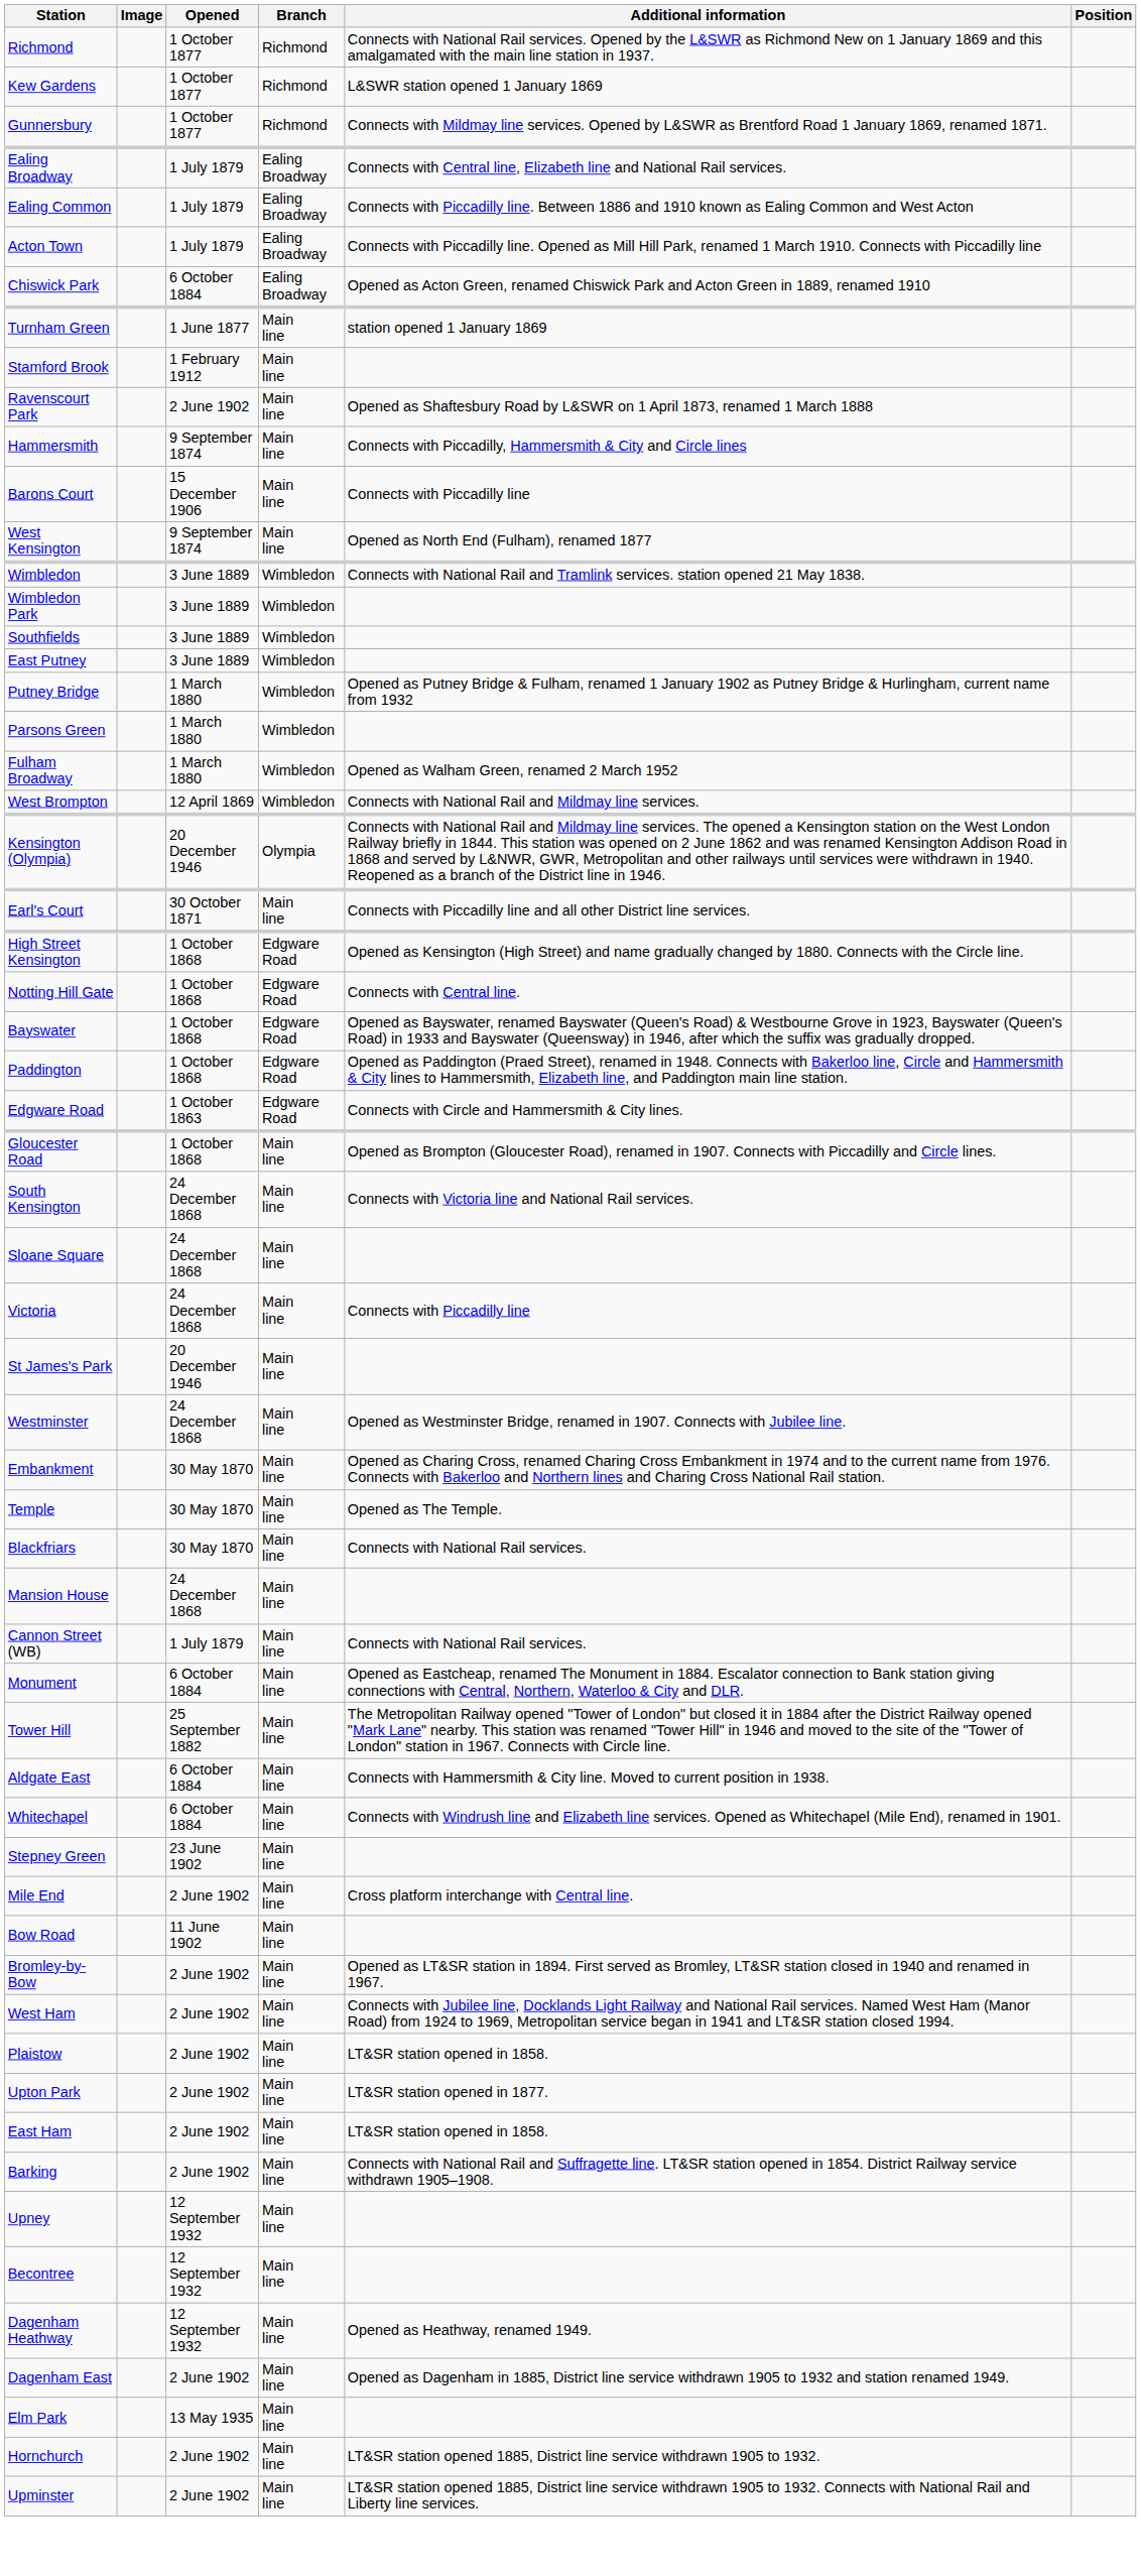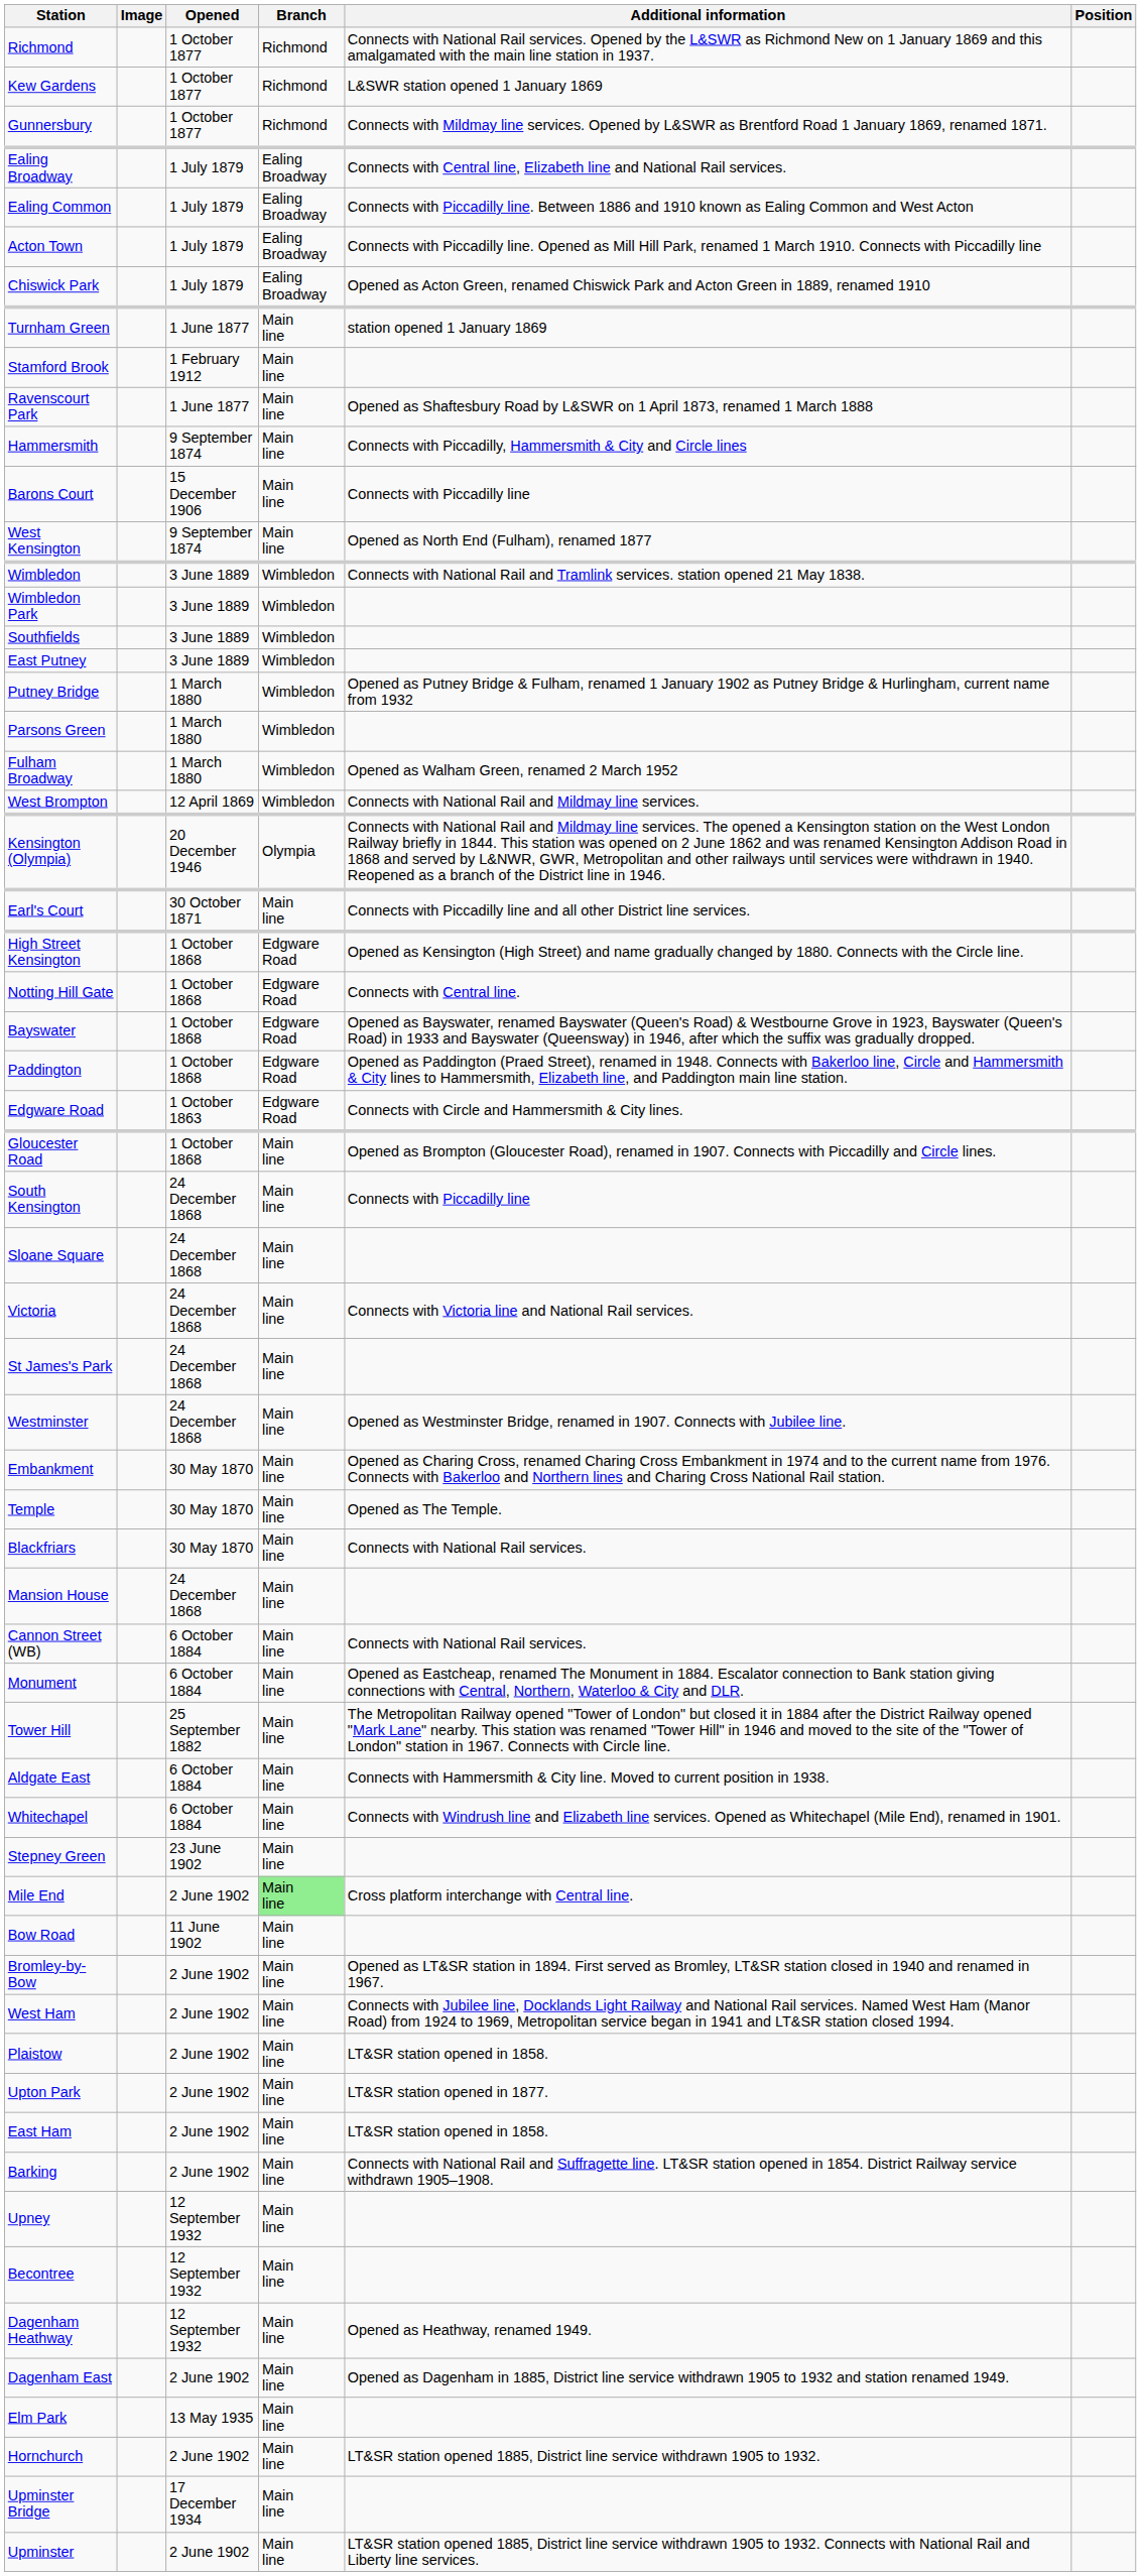Chiswick Park | Opened: 6 October 1884 -> 1 July 1879
Ravenscourt Park | Opened: 2 June 1902 -> 1 June 1877
South Kensington | Additional information: Connects with Victoria line and National Rail services. -> Connects with Piccadilly line
Victoria | Additional information: Connects with Piccadilly line -> Connects with Victoria line and National Rail services.
St James's Park | Opened: 20 December 1946 -> 24 December 1868
Cannon Street (WB) | Opened: 1 July 1879 -> 6 October 1884
Mile End | Branch: no background -> lightgreen background
+ row: Upminster Bridge | 17 December 1934 | Main line
